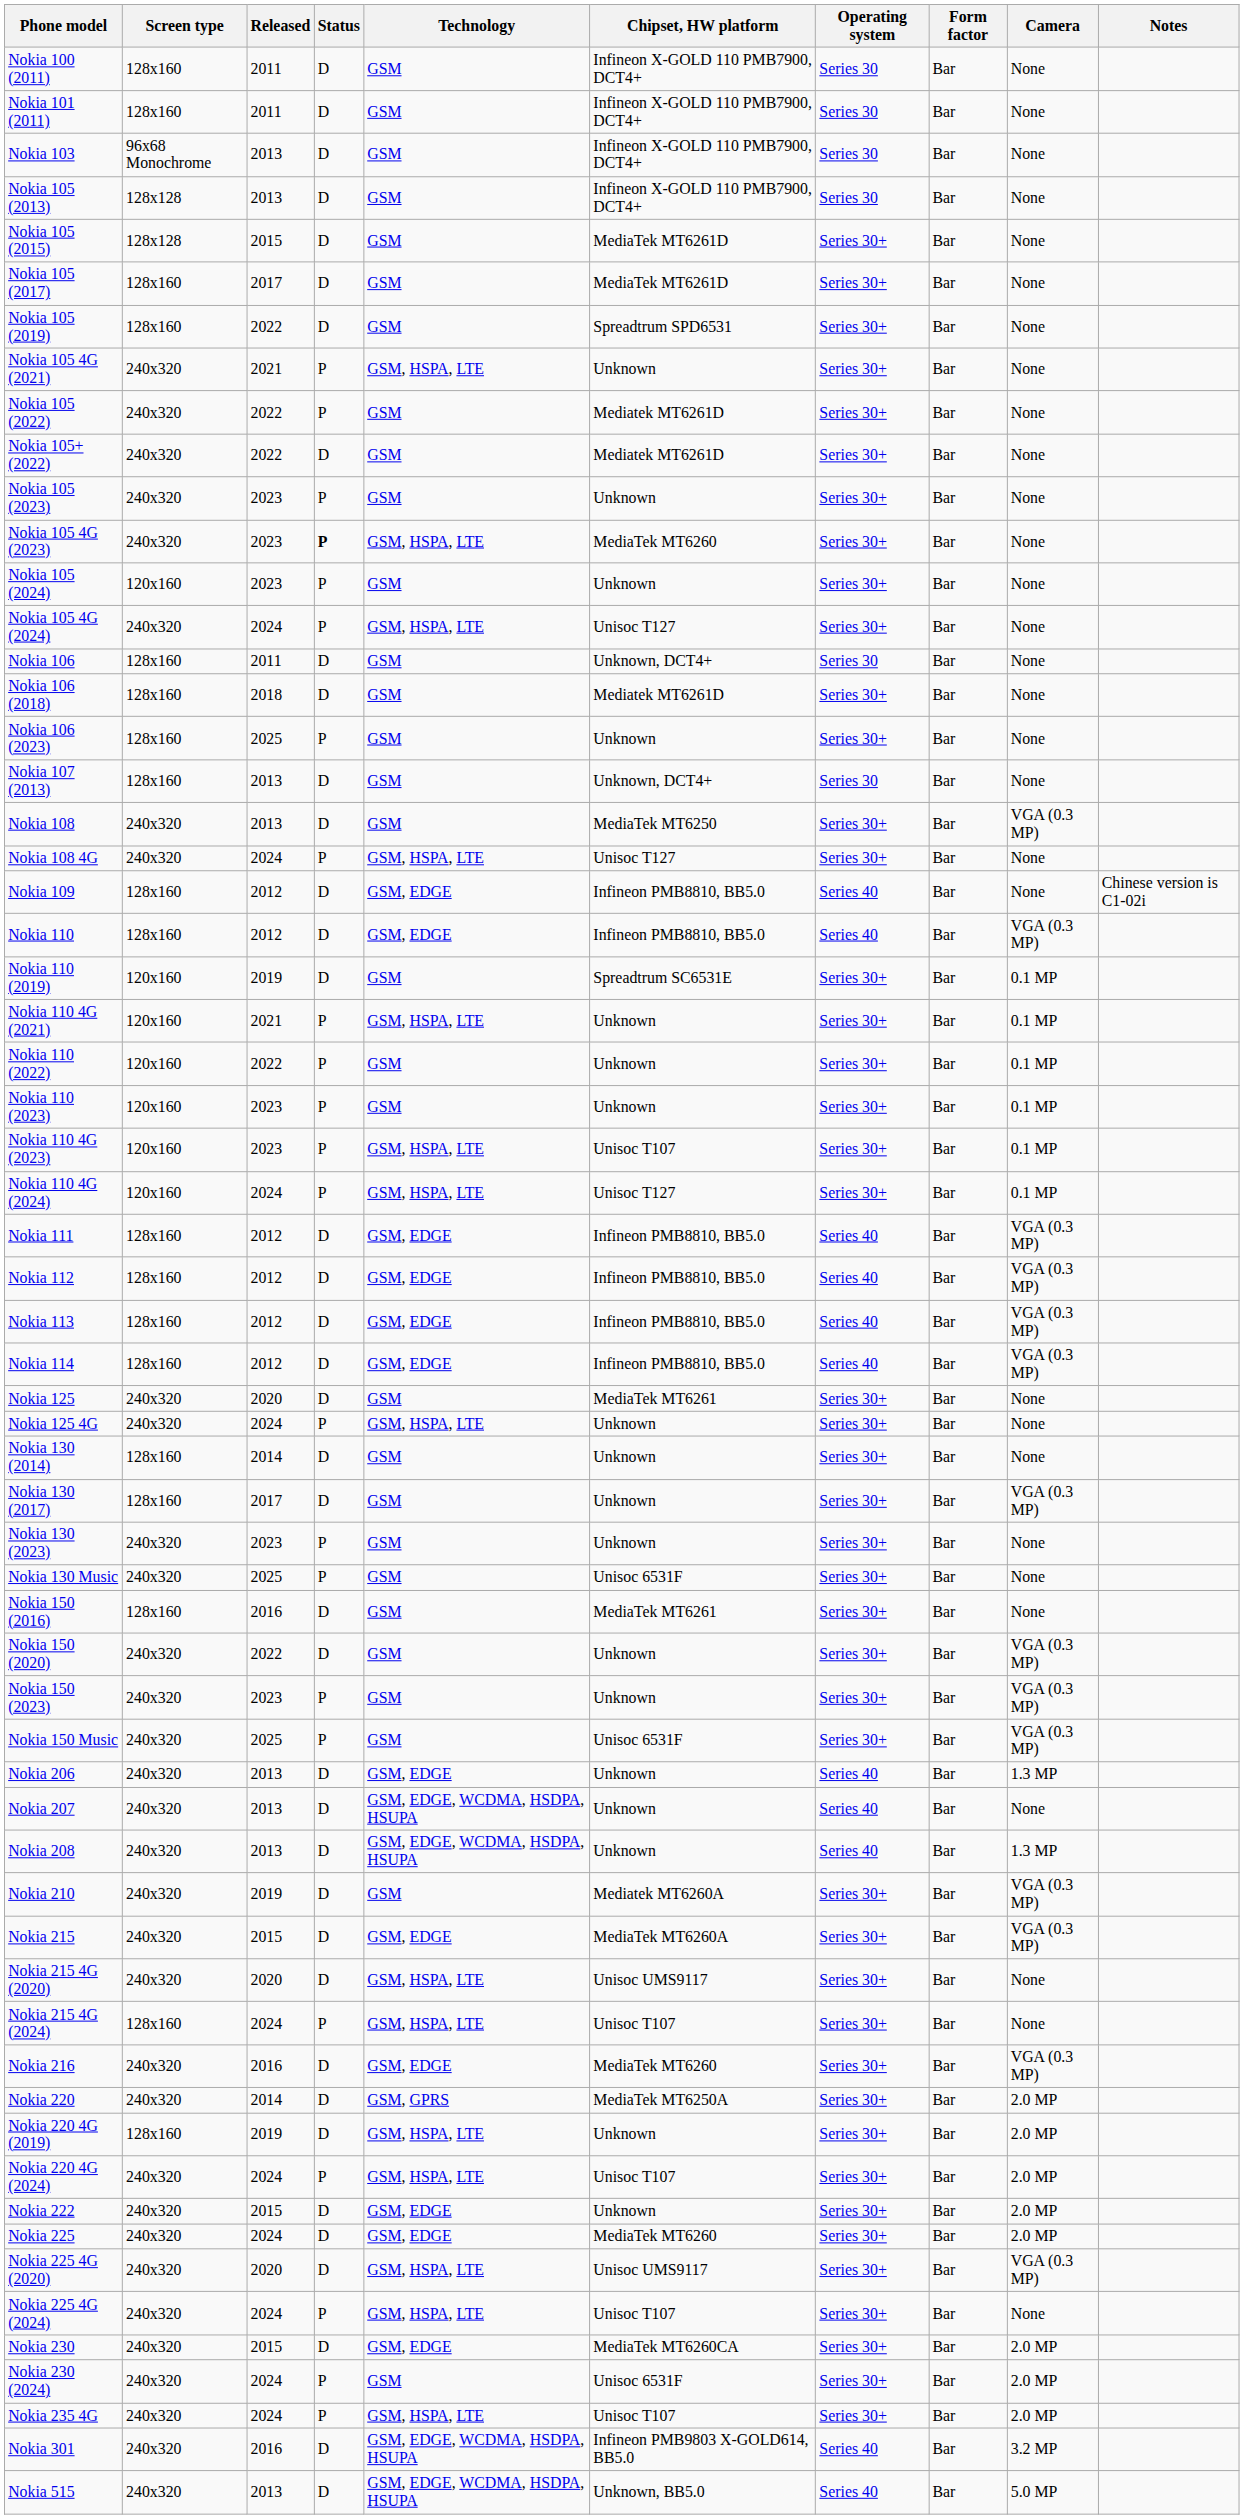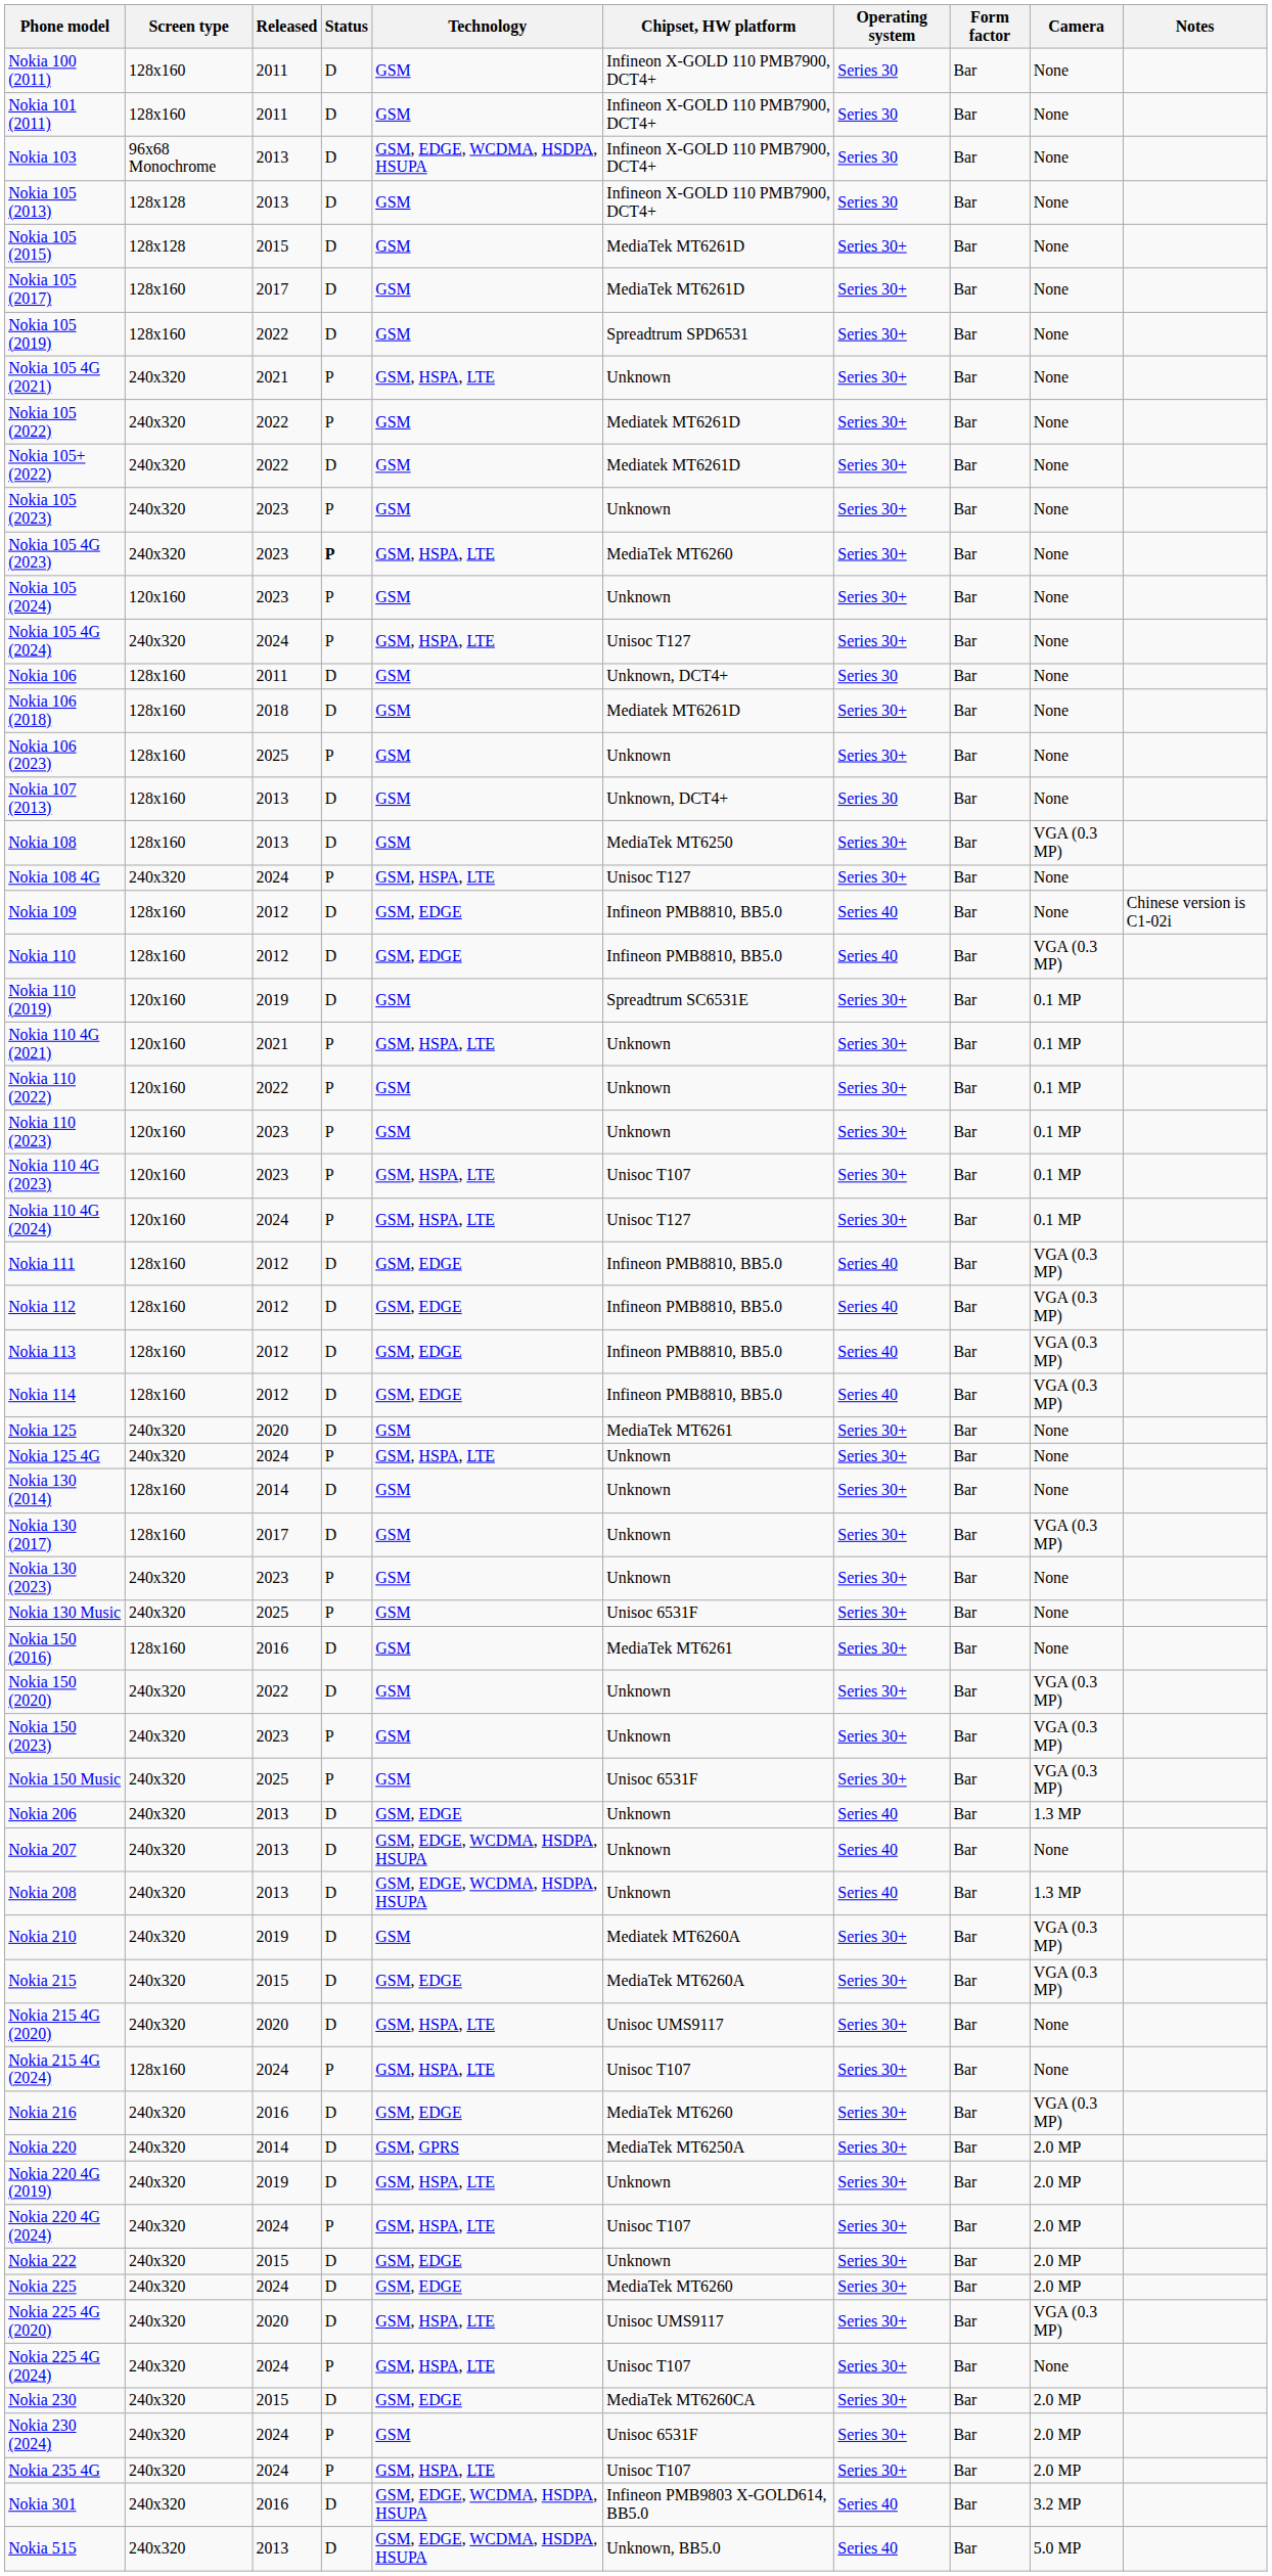Nokia 103 | Technology: GSM -> GSM, EDGE, WCDMA, HSDPA, HSUPA
Nokia 108 | Screen type: 240x320 -> 128x160
Nokia 220 4G (2019) | Screen type: 128x160 -> 240x320
